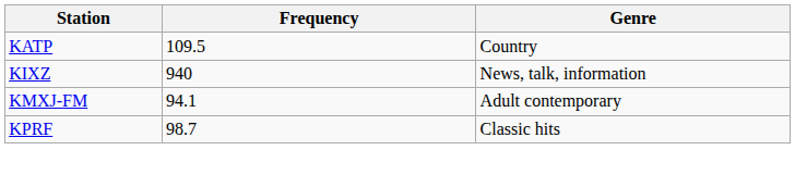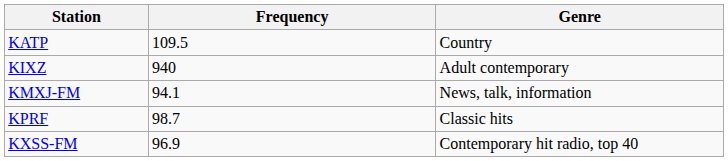KIXZ | Genre: News, talk, information -> Adult contemporary
KMXJ-FM | Genre: Adult contemporary -> News, talk, information
+ row: KXSS-FM | 96.9 | Contemporary hit radio, top 40
